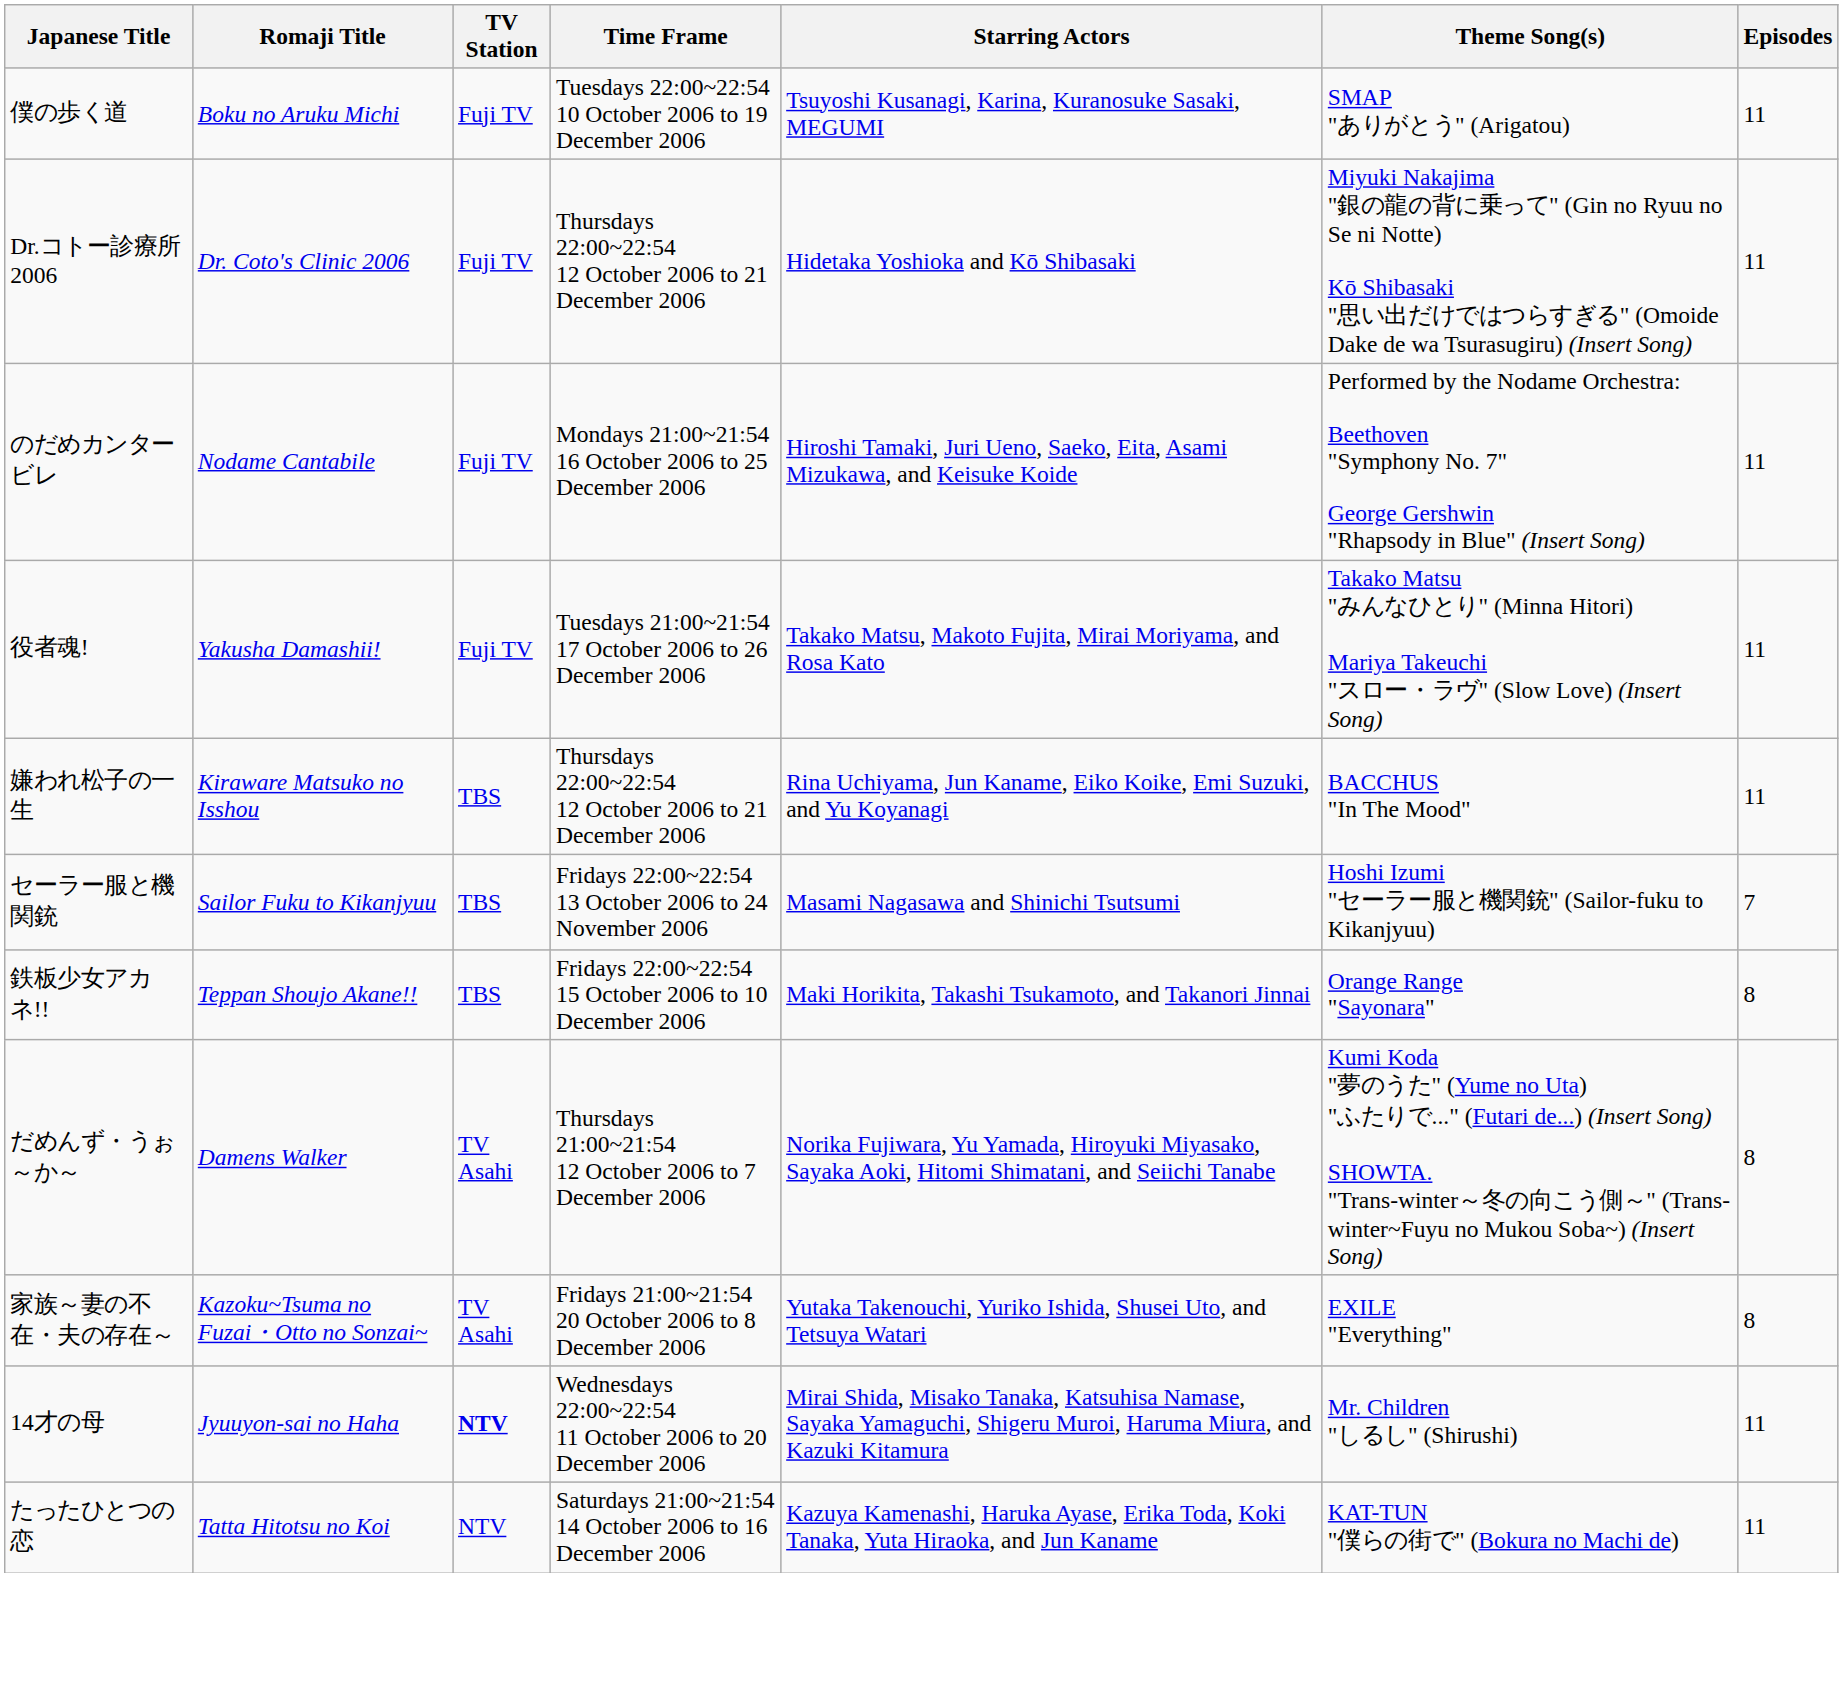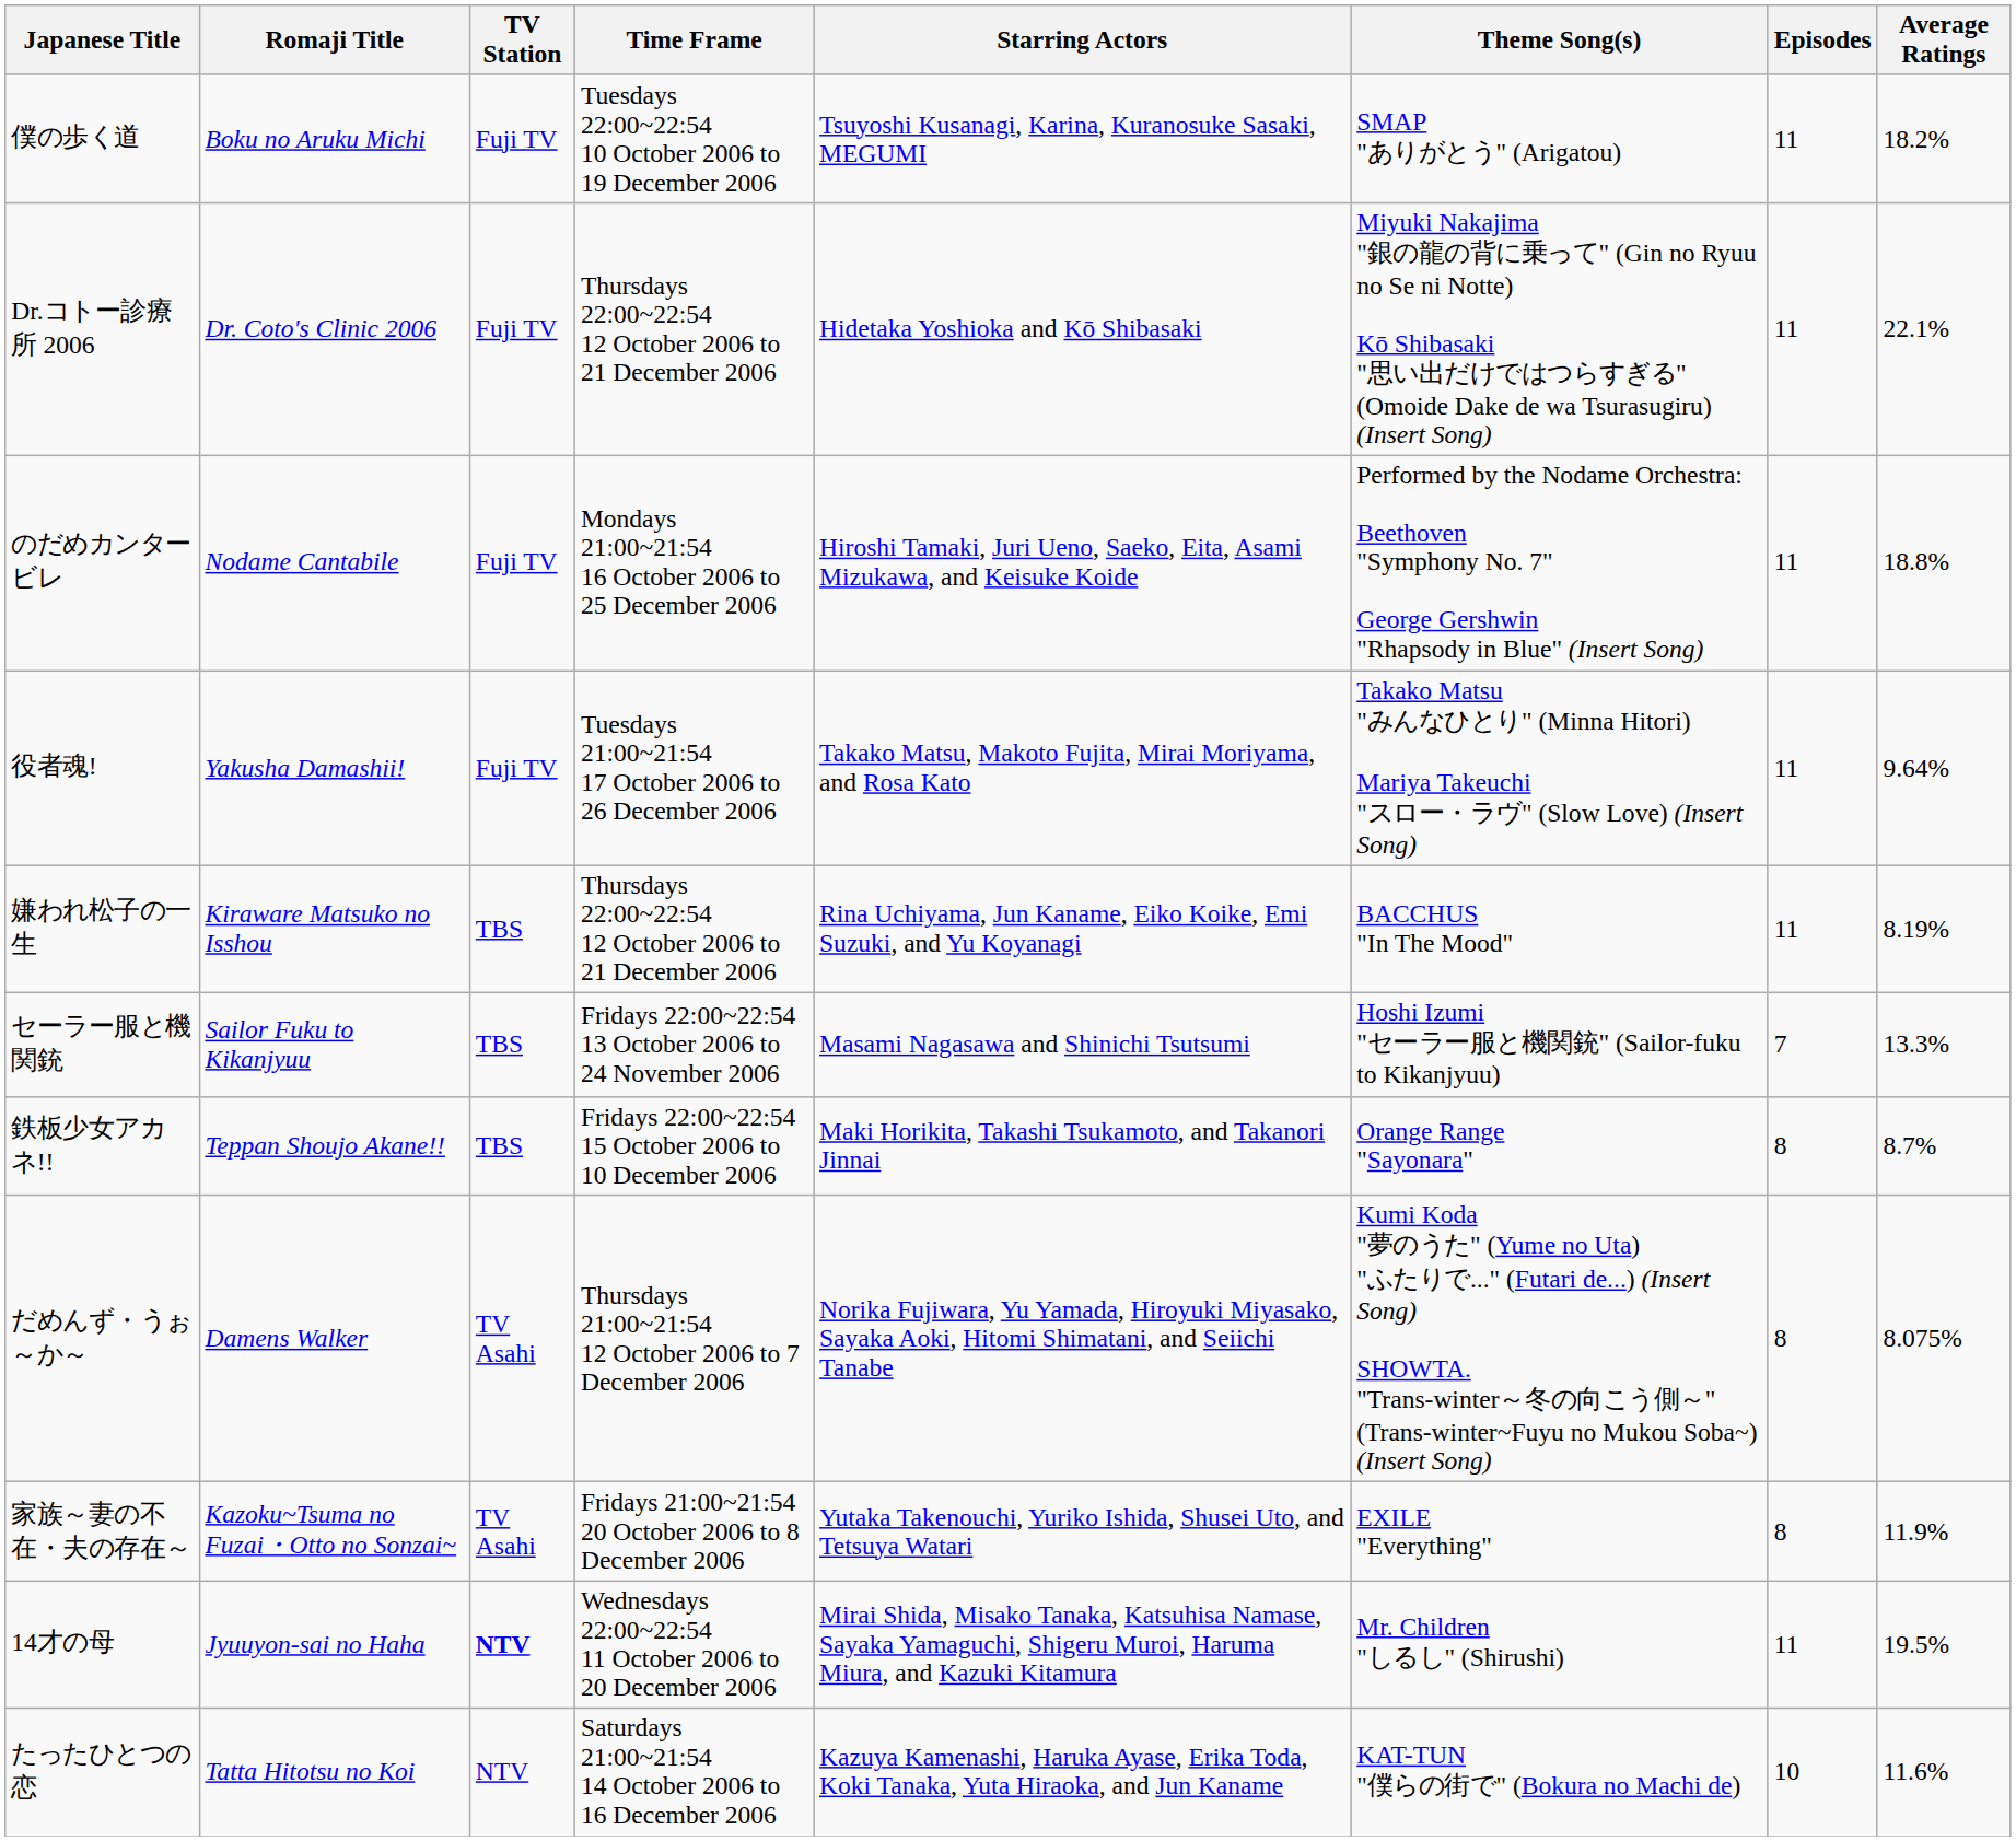+ column: Average Ratings | 18.2% | 22.1% | 18.8% | 9.64% | 8.19% | 13.3% | 8.7% | 8.075% | 11.9% | 19.5% | 11.6%
たったひとつの恋 | Episodes: 11 -> 10
